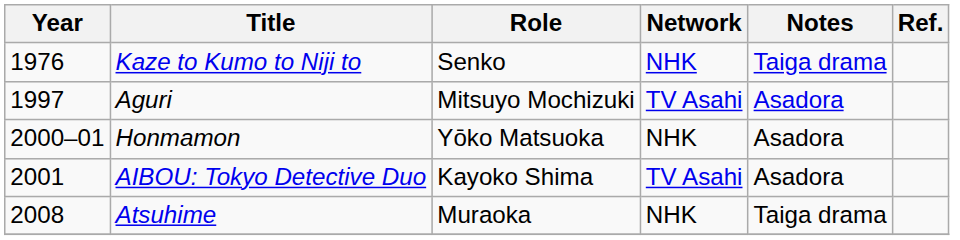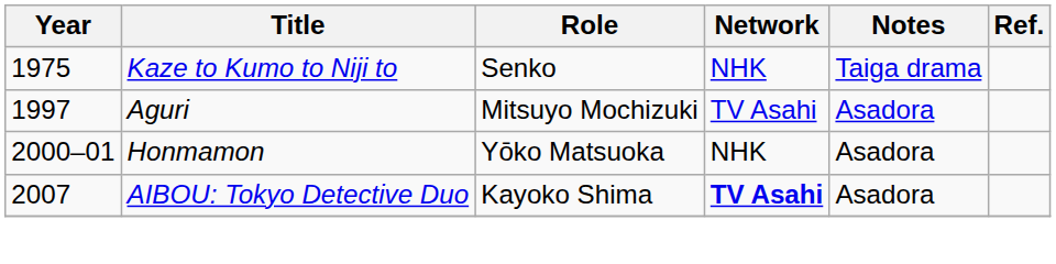Kaze to Kumo to Niji to | Year: 1976 -> 1975
AIBOU: Tokyo Detective Duo | Year: 2001 -> 2007
AIBOU: Tokyo Detective Duo | Network: normal -> bold
- row: 2008 | Atsuhime | Muraoka | NHK | Taiga drama
